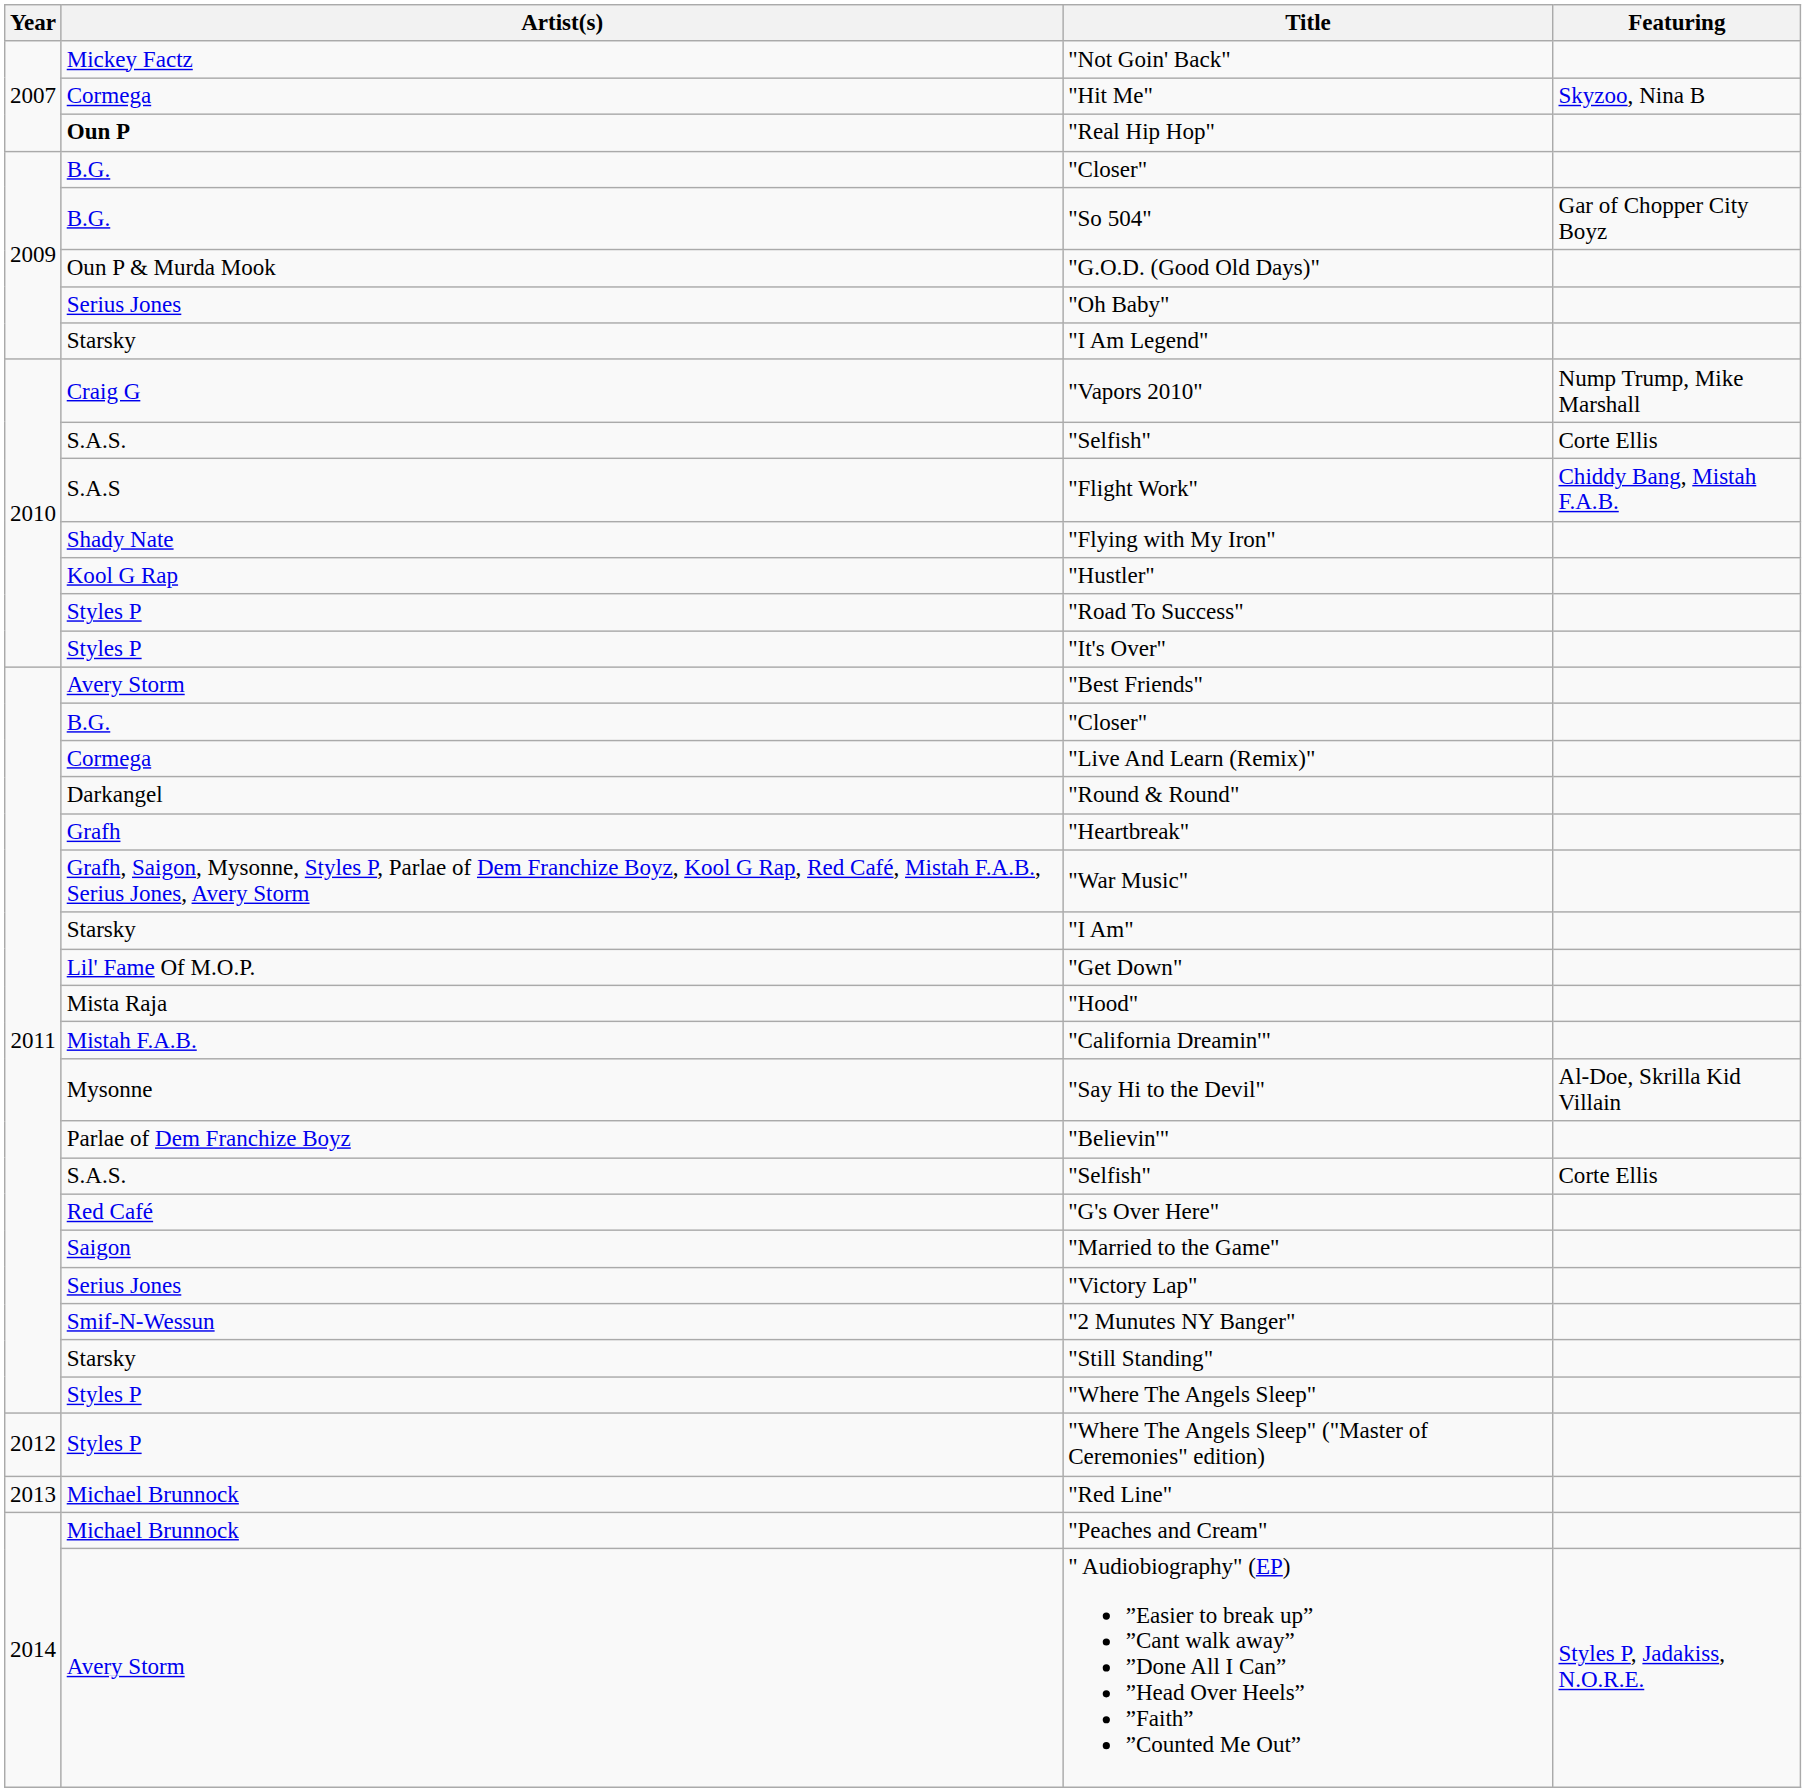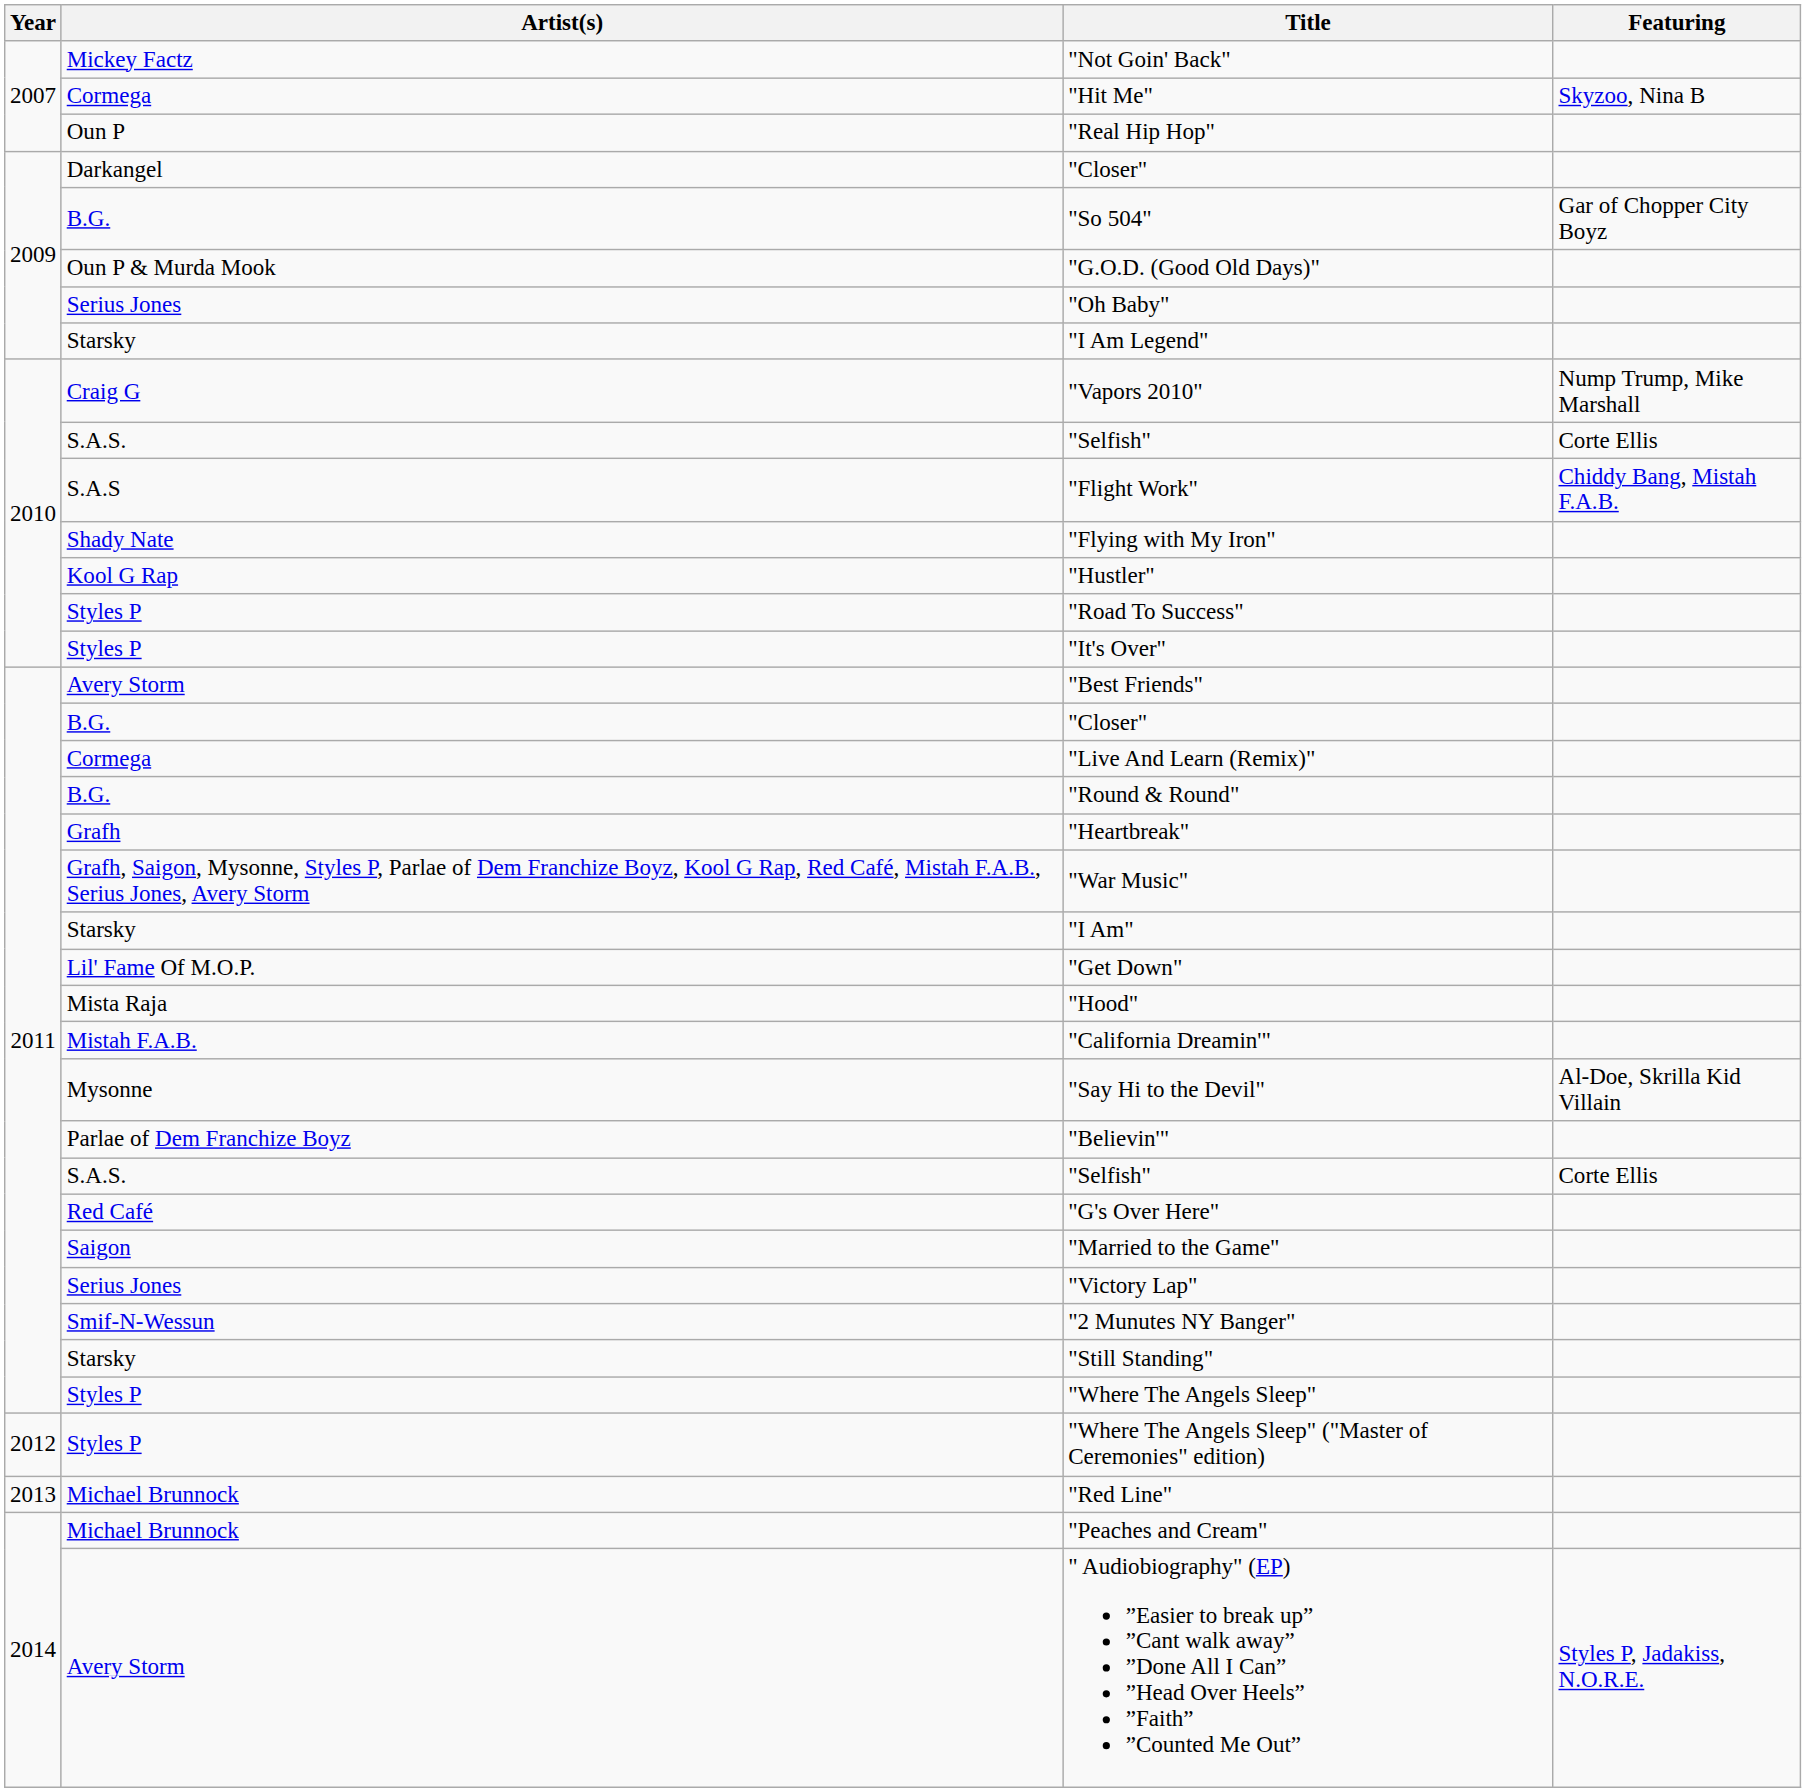"Real Hip Hop" | Artist(s): bold -> normal
2009 / "Closer" | Artist(s): B.G. -> Darkangel
"Round & Round" | Artist(s): Darkangel -> B.G.
